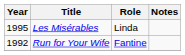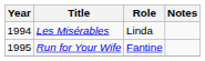Les Misérables | Year: 1995 -> 1994
Run for Your Wife | Year: 1992 -> 1995
